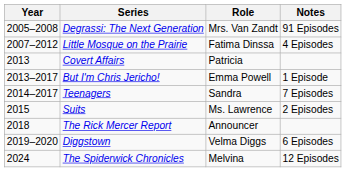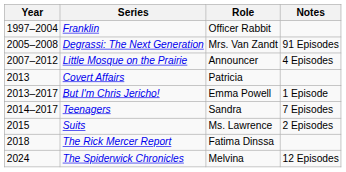+ row: 1997–2004 | Franklin | Officer Rabbit
Little Mosque on the Prairie | Role: Fatima Dinssa -> Announcer
The Rick Mercer Report | Role: Announcer -> Fatima Dinssa
- row: 2019–2020 | Diggstown | Velma Diggs | 6 Episodes
